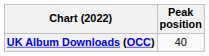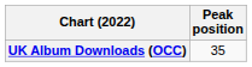UK Album Downloads (OCC) | Peak position: 40 -> 35
